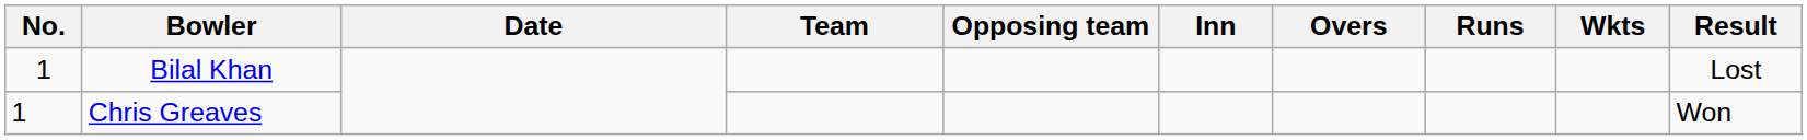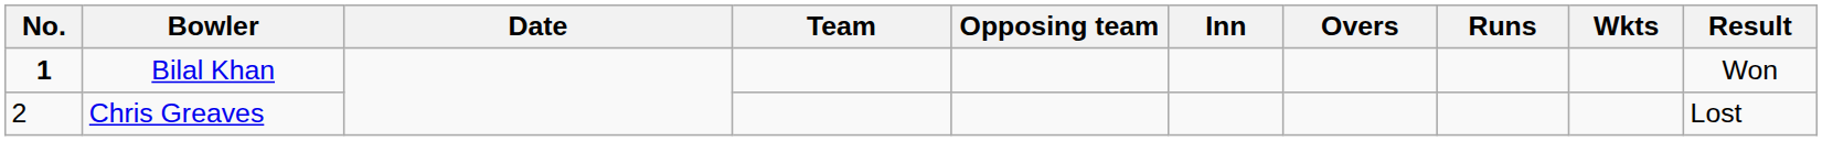Bilal Khan | No.: normal -> bold
Bilal Khan | Result: Lost -> Won
Chris Greaves | No.: 1 -> 2
Chris Greaves | Result: Won -> Lost
